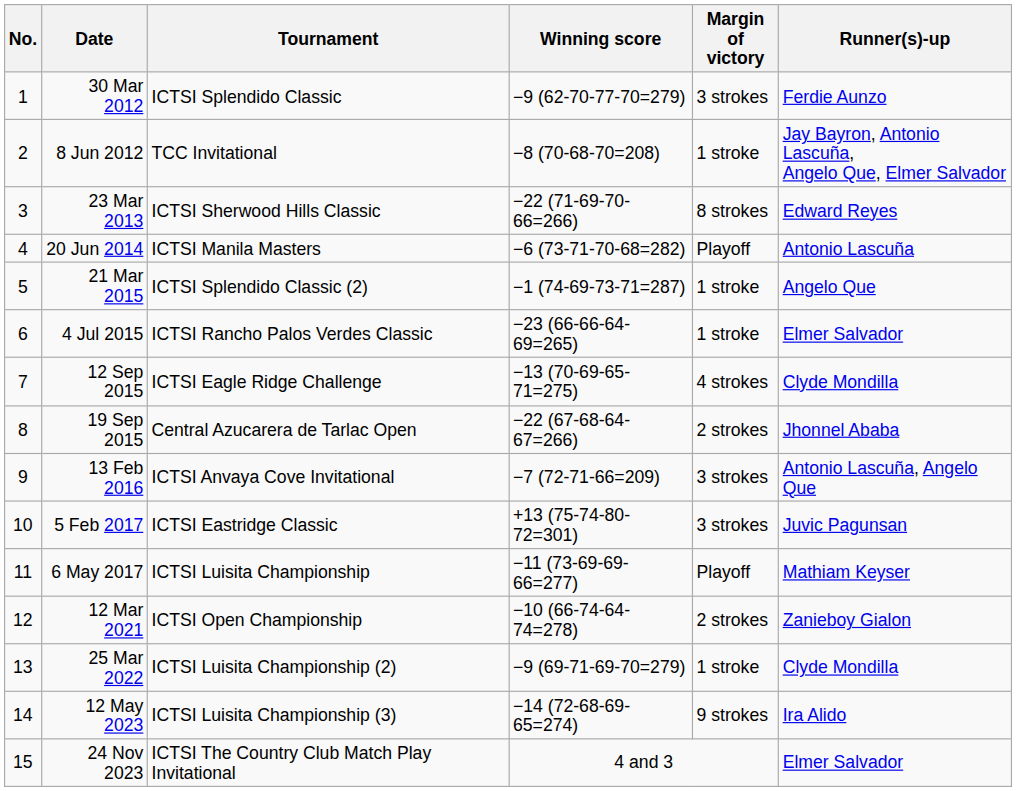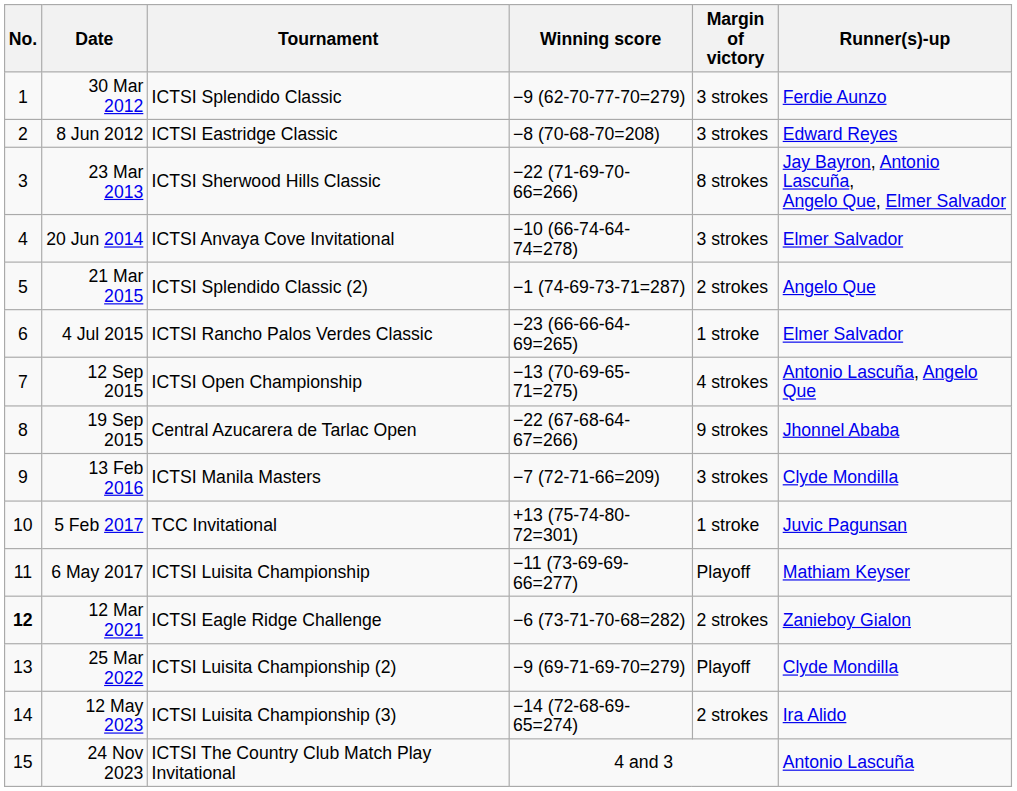8 Jun 2012 | Tournament: TCC Invitational -> ICTSI Eastridge Classic
8 Jun 2012 | Margin of victory: 1 stroke -> 3 strokes
8 Jun 2012 | Runner(s)-up: Jay Bayron, Antonio Lascuña, Angelo Que, Elmer Salvador -> Edward Reyes
23 Mar 2013 | Runner(s)-up: Edward Reyes -> Jay Bayron, Antonio Lascuña, Angelo Que, Elmer Salvador
20 Jun 2014 | Tournament: ICTSI Manila Masters -> ICTSI Anvaya Cove Invitational
20 Jun 2014 | Winning score: −6 (73-71-70-68=282) -> −10 (66-74-64-74=278)
20 Jun 2014 | Margin of victory: Playoff -> 3 strokes
20 Jun 2014 | Runner(s)-up: Antonio Lascuña -> Elmer Salvador
21 Mar 2015 | Margin of victory: 1 stroke -> 2 strokes
12 Sep 2015 | Tournament: ICTSI Eagle Ridge Challenge -> ICTSI Open Championship
12 Sep 2015 | Runner(s)-up: Clyde Mondilla -> Antonio Lascuña, Angelo Que
19 Sep 2015 | Margin of victory: 2 strokes -> 9 strokes
13 Feb 2016 | Tournament: ICTSI Anvaya Cove Invitational -> ICTSI Manila Masters
13 Feb 2016 | Runner(s)-up: Antonio Lascuña, Angelo Que -> Clyde Mondilla
5 Feb 2017 | Tournament: ICTSI Eastridge Classic -> TCC Invitational
5 Feb 2017 | Margin of victory: 3 strokes -> 1 stroke
12 Mar 2021 | No.: normal -> bold
12 Mar 2021 | Tournament: ICTSI Open Championship -> ICTSI Eagle Ridge Challenge
12 Mar 2021 | Winning score: −10 (66-74-64-74=278) -> −6 (73-71-70-68=282)
25 Mar 2022 | Margin of victory: 1 stroke -> Playoff
12 May 2023 | Margin of victory: 9 strokes -> 2 strokes
24 Nov 2023 | Runner(s)-up: Elmer Salvador -> Antonio Lascuña
